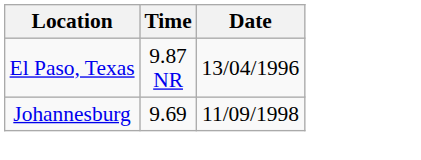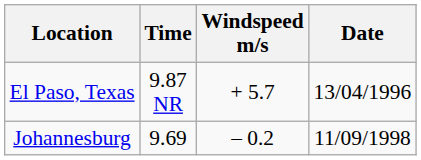+ column: Windspeed m/s | + 5.7 | – 0.2
